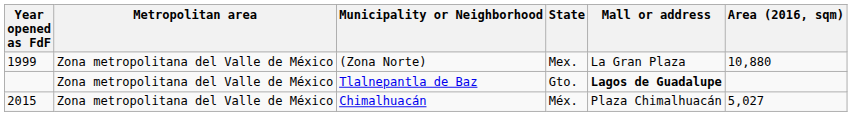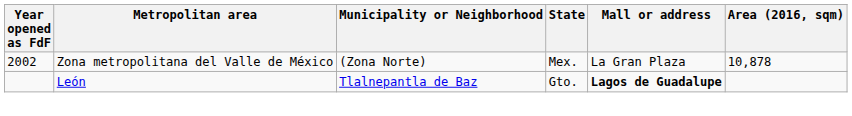(Zona Norte) | Year opened as FdF: 1999 -> 2002
(Zona Norte) | Area (2016, sqm): 10,880 -> 10,878
Tlalnepantla de Baz | Metropolitan area: Zona metropolitana del Valle de México -> León
- row: 2015 | Zona metropolitana del Valle de México | Chimalhuacán | Méx. | Plaza Chimalhuacán | 5,027
